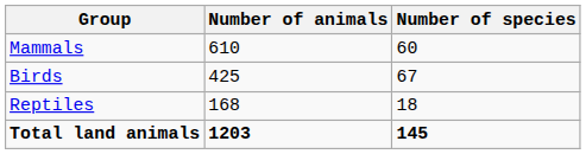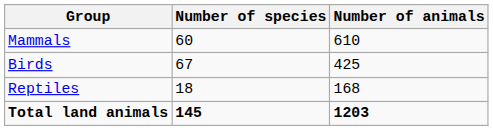columns swapped: Number of species <-> Number of animals
